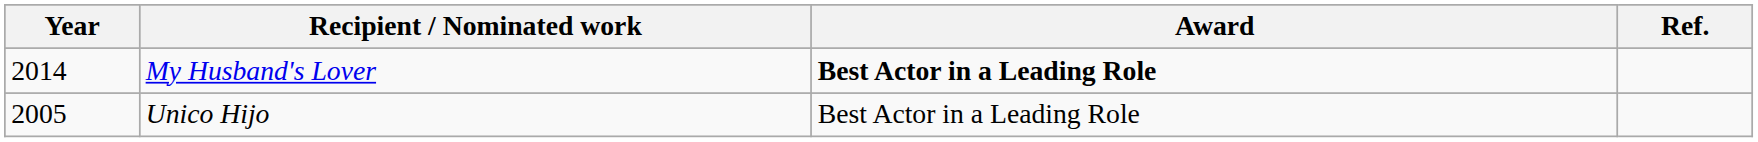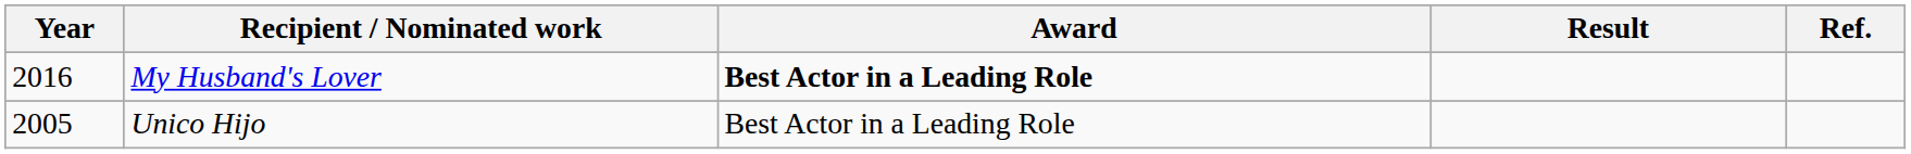+ column: Result
My Husband's Lover | Year: 2014 -> 2016
